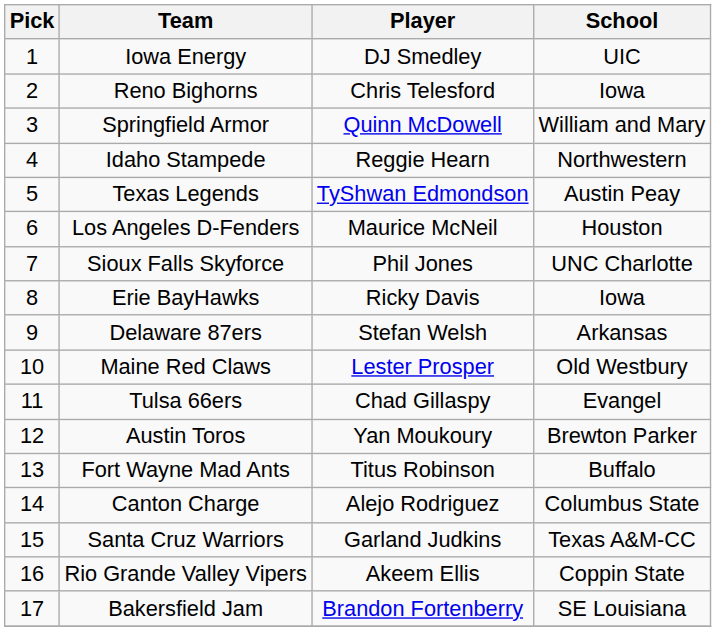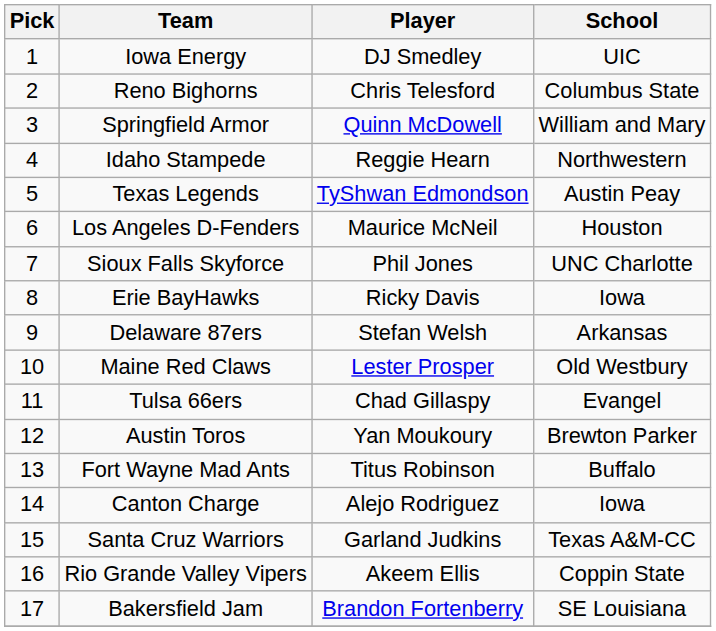Reno Bighorns | School: Iowa -> Columbus State
Canton Charge | School: Columbus State -> Iowa
